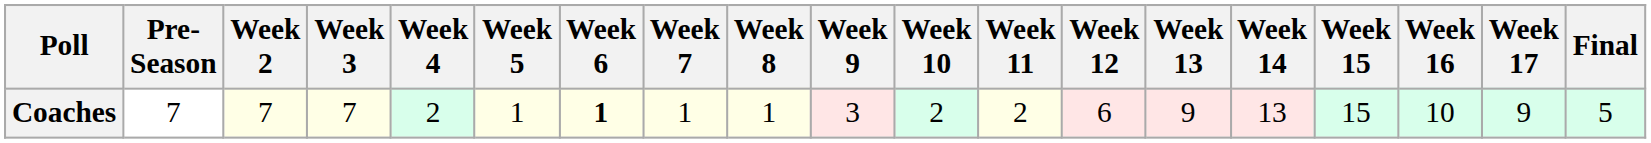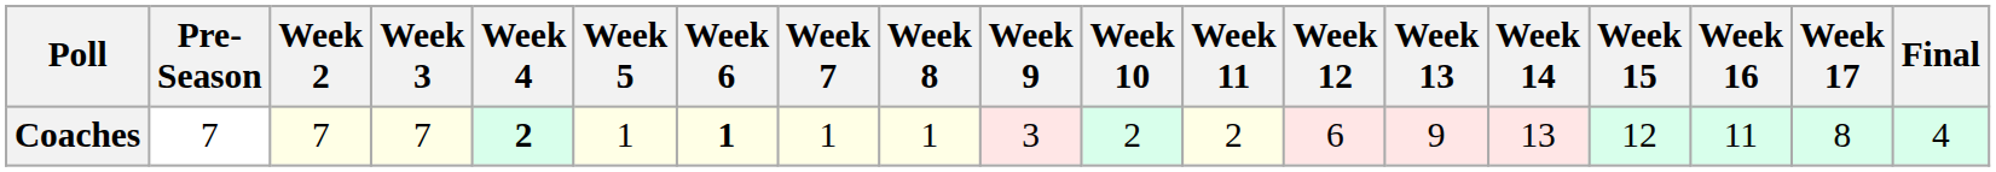Coaches | Week 4: normal -> bold
Coaches | Week 15: 15 -> 12
Coaches | Week 16: 10 -> 11
Coaches | Week 17: 9 -> 8
Coaches | Final: 5 -> 4
